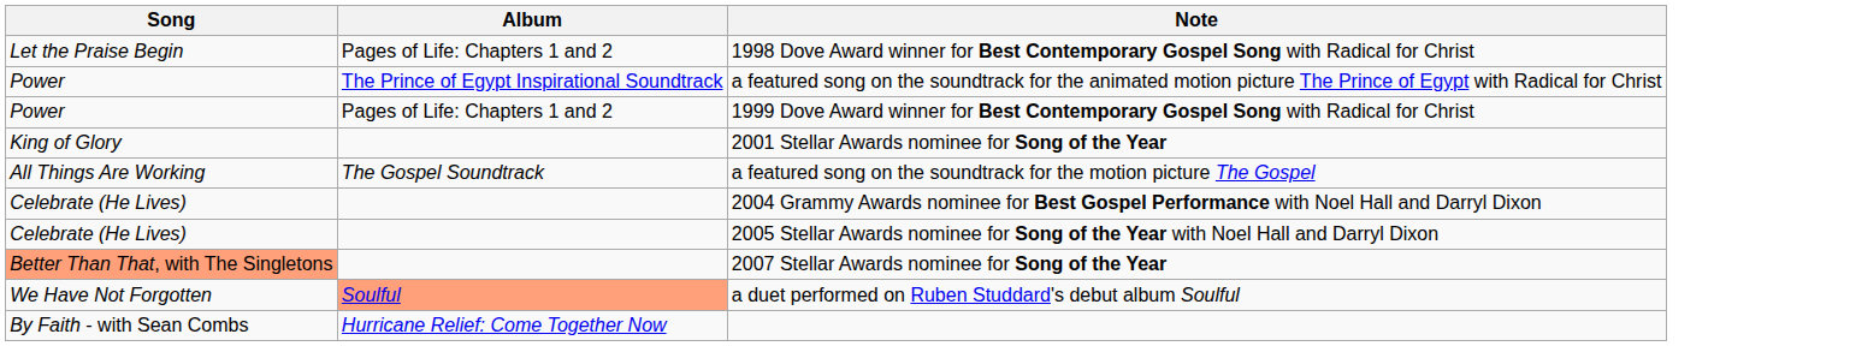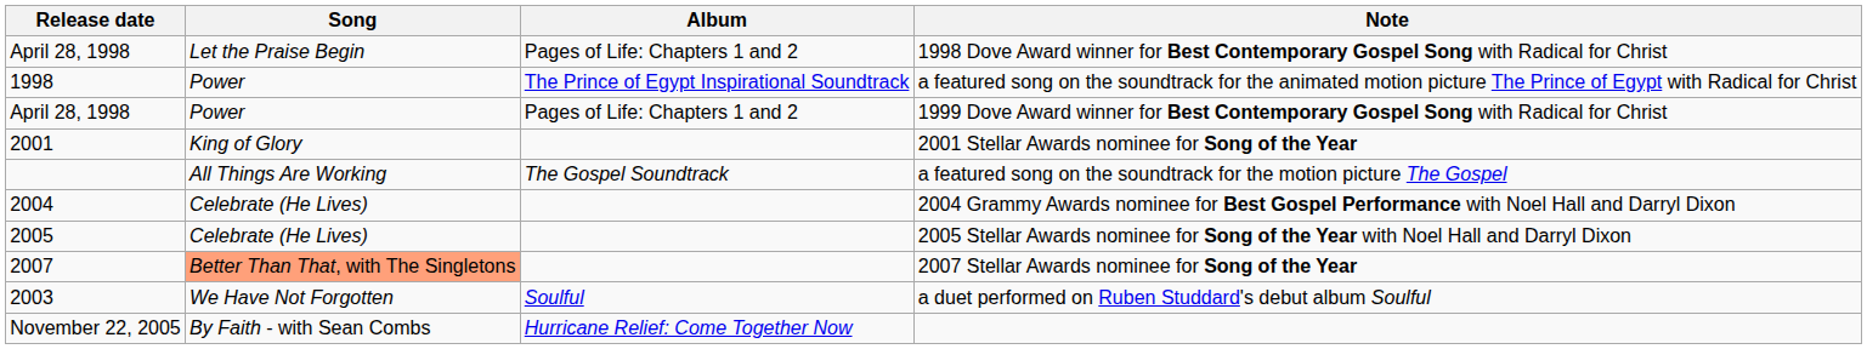+ column: Release date | April 28, 1998 | 1998 | April 28, 1998 | 2001 | 2004 | 2005 | 2007 | 2003 | November 22, 2005
a duet performed on Ruben Studdard's debut album Soulful | Album: lightsalmon background -> no background
